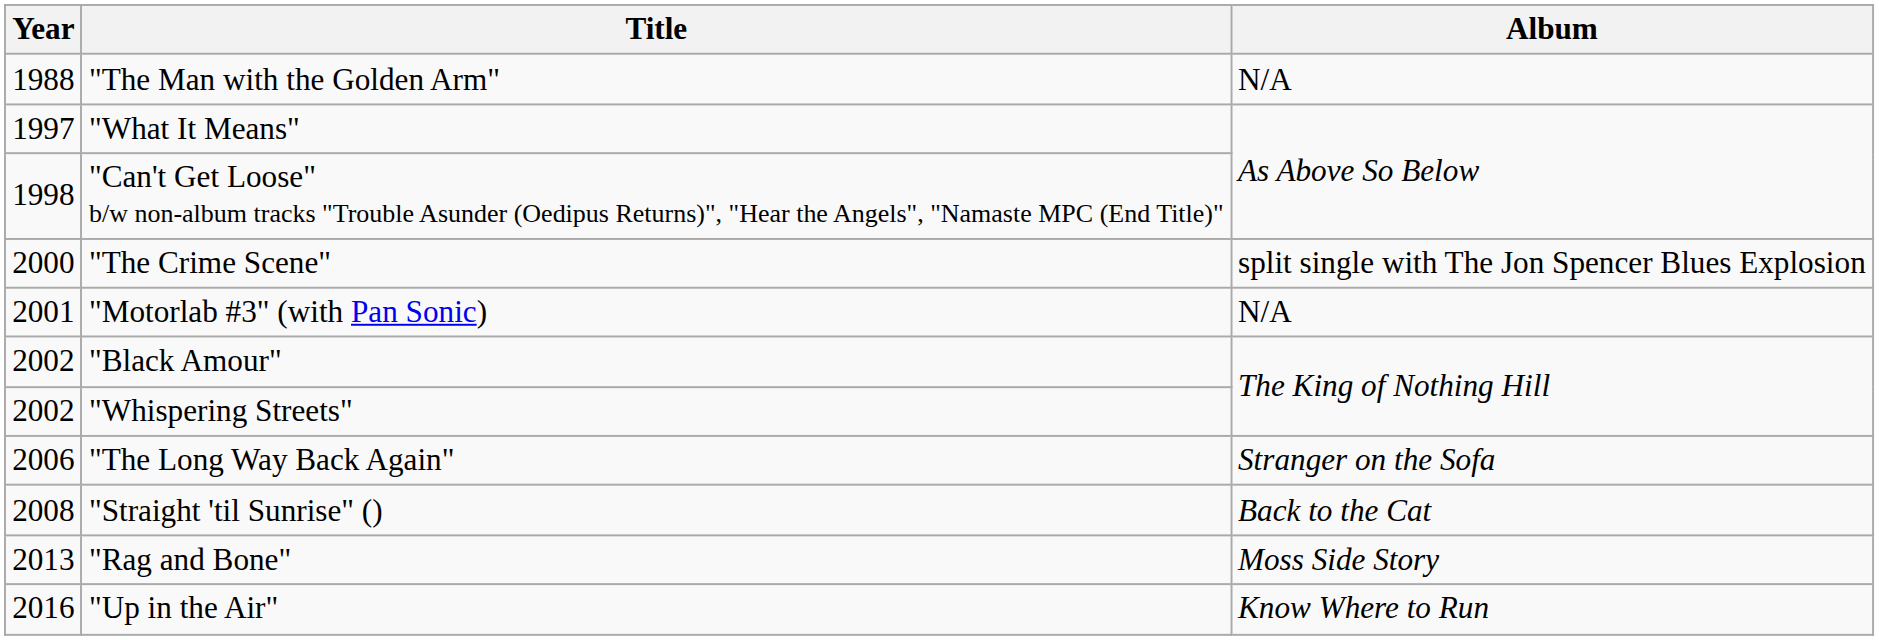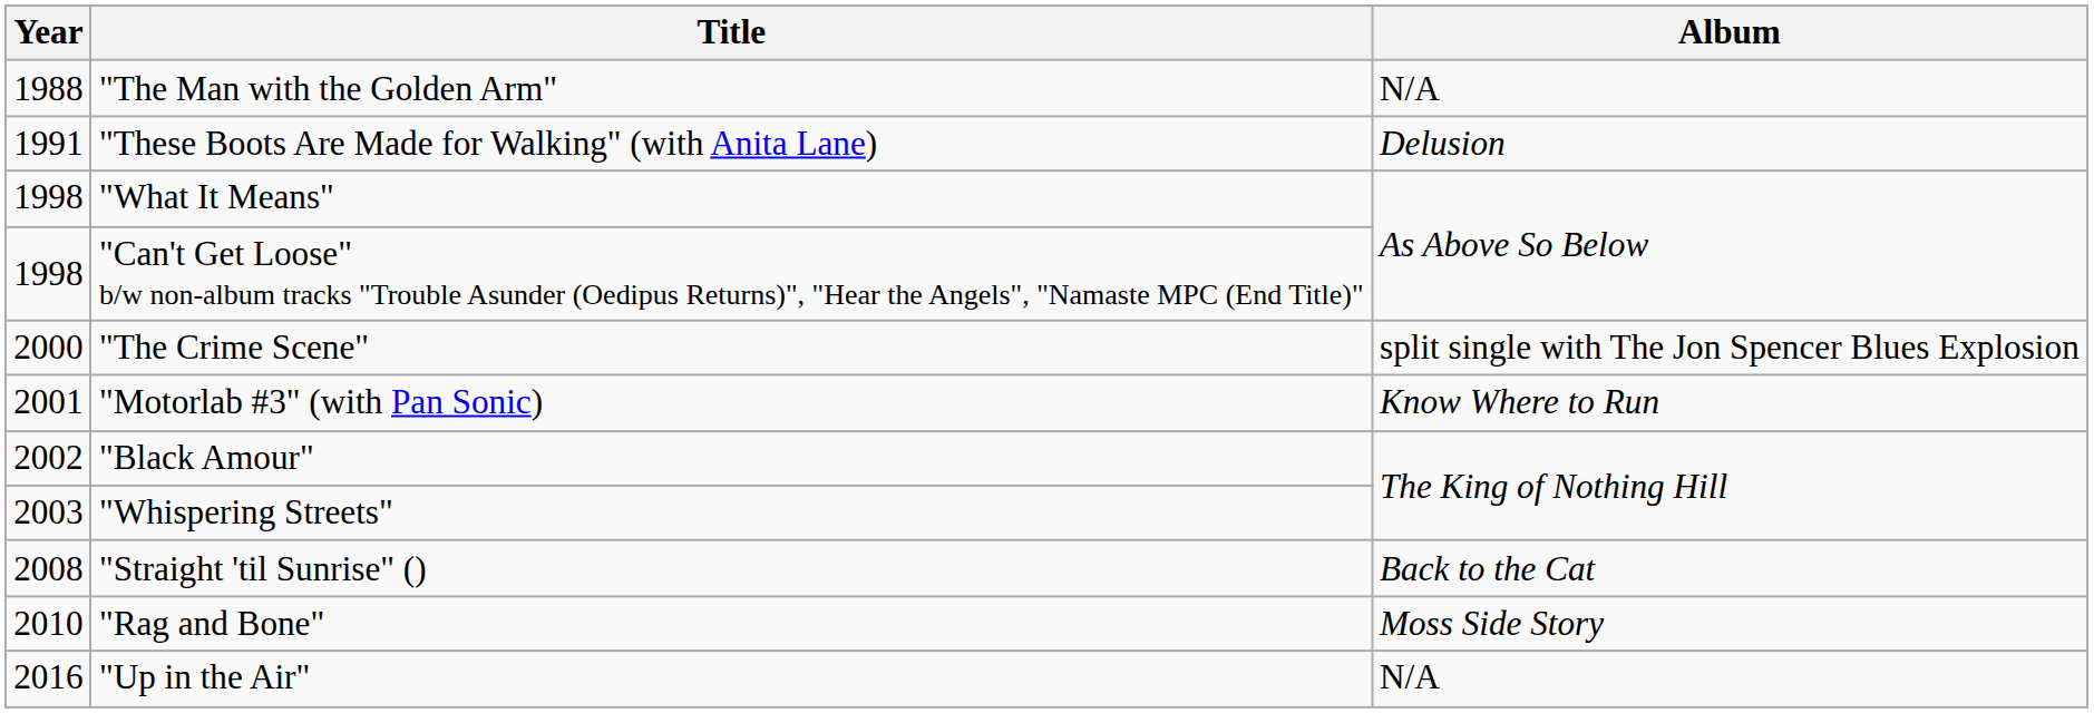+ row: 1991 | "These Boots Are Made for Walking" (with Anita Lane) | Delusion
"What It Means" | Year: 1997 -> 1998
"Motorlab #3" (with Pan Sonic) | Album: N/A -> Know Where to Run
"Whispering Streets" | Year: 2002 -> 2003
- row: 2006 | "The Long Way Back Again" | Stranger on the Sofa
"Rag and Bone" | Year: 2013 -> 2010
"Up in the Air" | Album: Know Where to Run -> N/A
